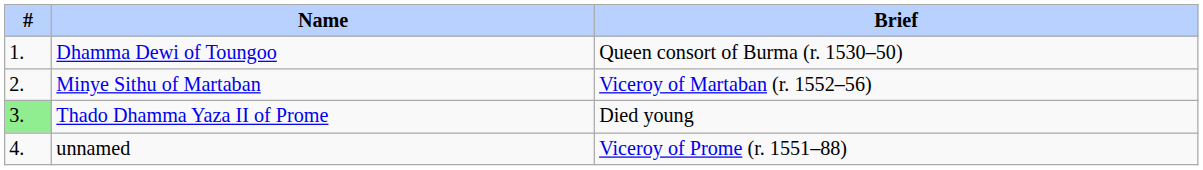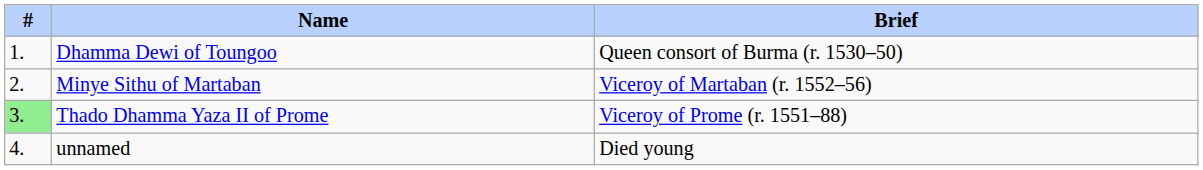Thado Dhamma Yaza II of Prome | Brief: Died young -> Viceroy of Prome (r. 1551–88)
unnamed | Brief: Viceroy of Prome (r. 1551–88) -> Died young
